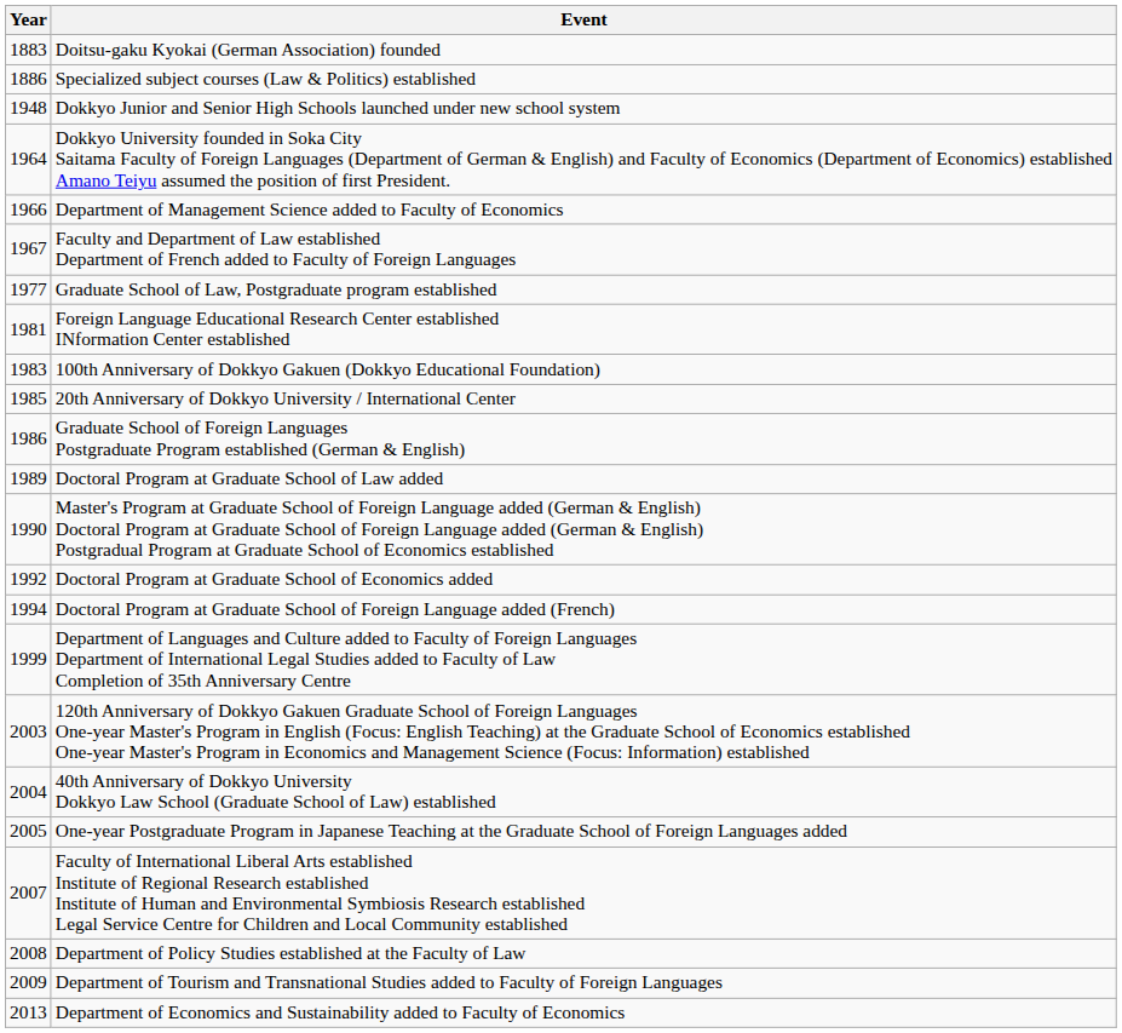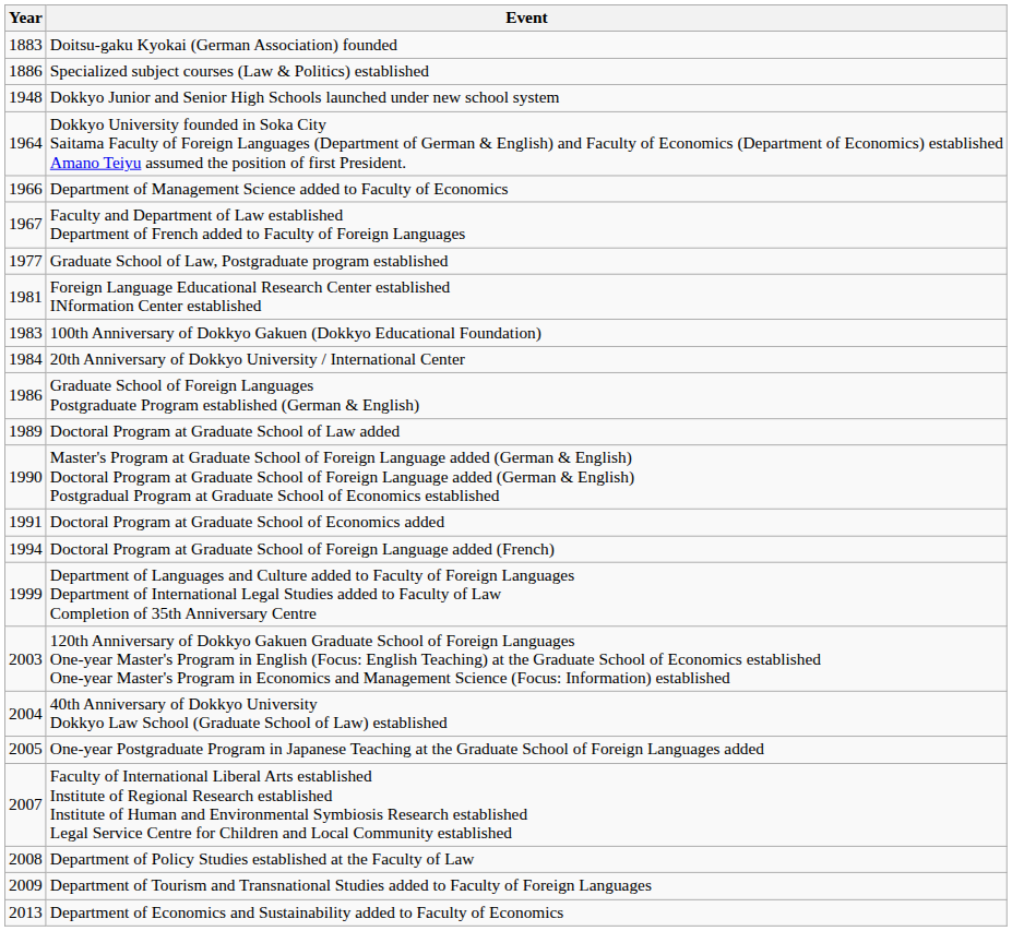20th Anniversary of Dokkyo University / International Center | Year: 1985 -> 1984
Doctoral Program at Graduate School of Economics added | Year: 1992 -> 1991
